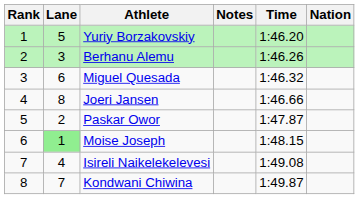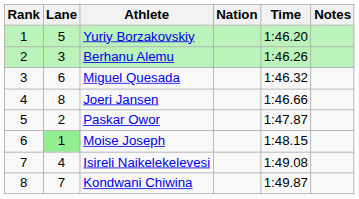columns swapped: Nation <-> Notes
